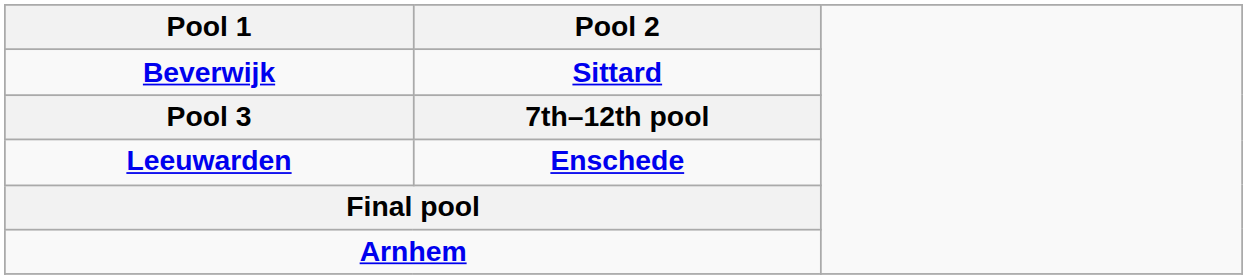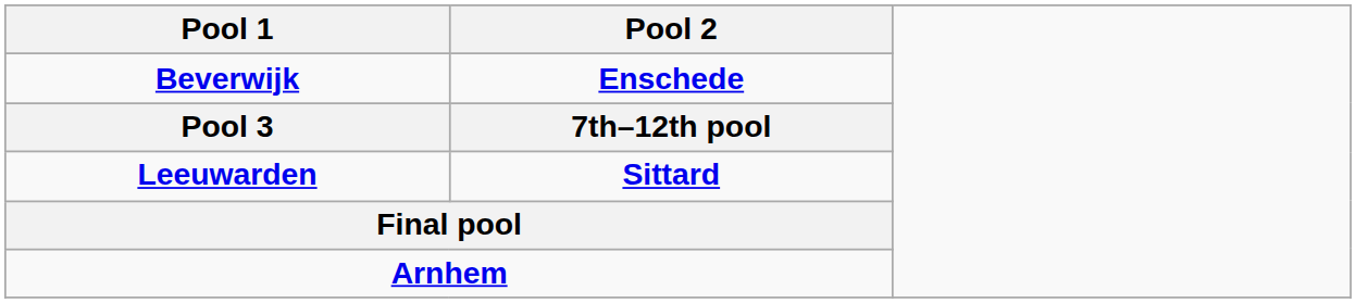Beverwijk | Pool 2: Sittard -> Enschede
Leeuwarden | Pool 2: Enschede -> Sittard
